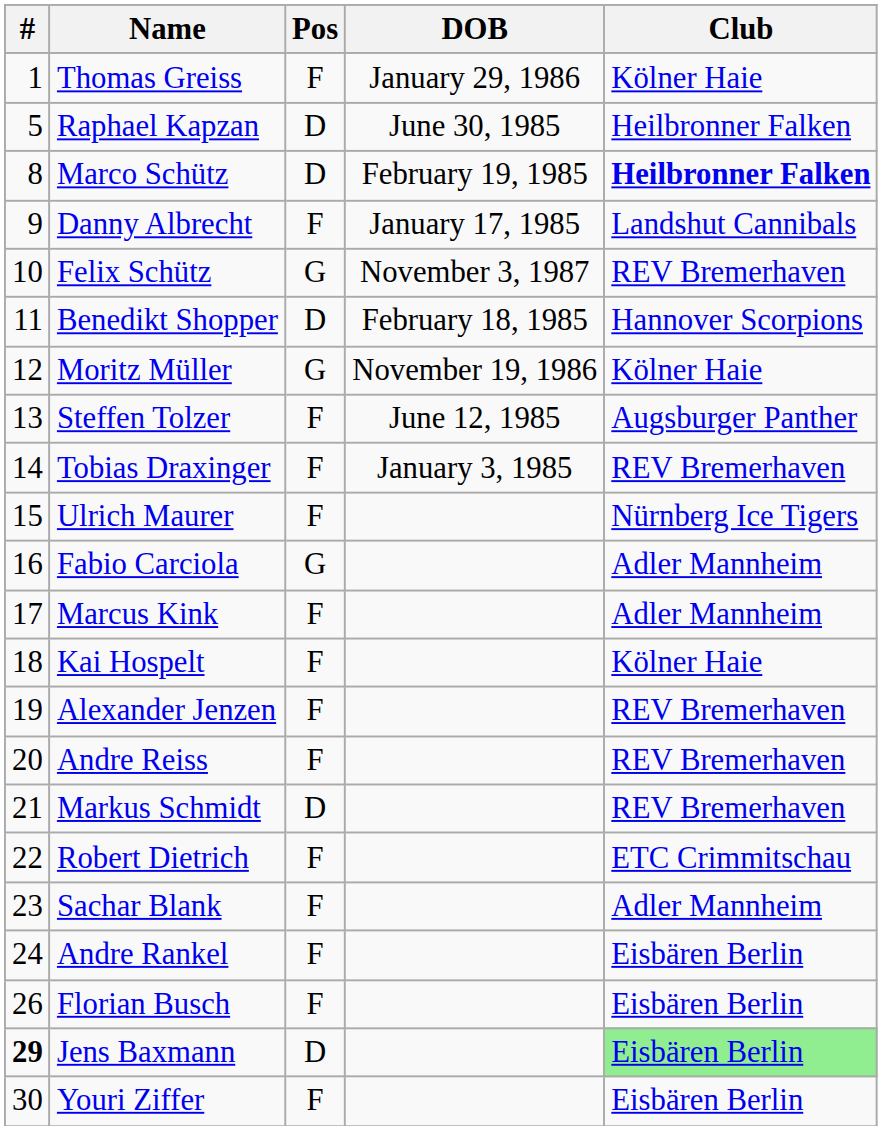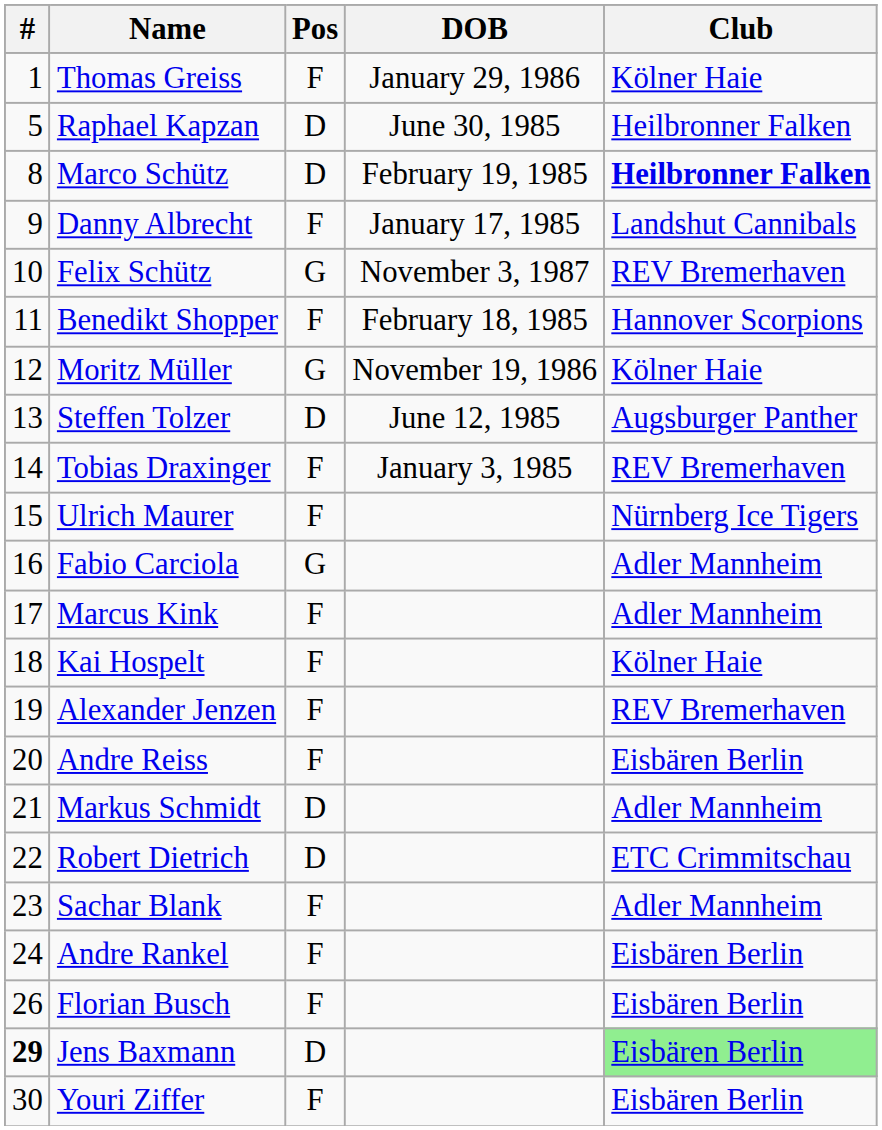Benedikt Shopper | Pos: D -> F
Steffen Tolzer | Pos: F -> D
Andre Reiss | Club: REV Bremerhaven -> Eisbären Berlin
Markus Schmidt | Club: REV Bremerhaven -> Adler Mannheim
Robert Dietrich | Pos: F -> D
